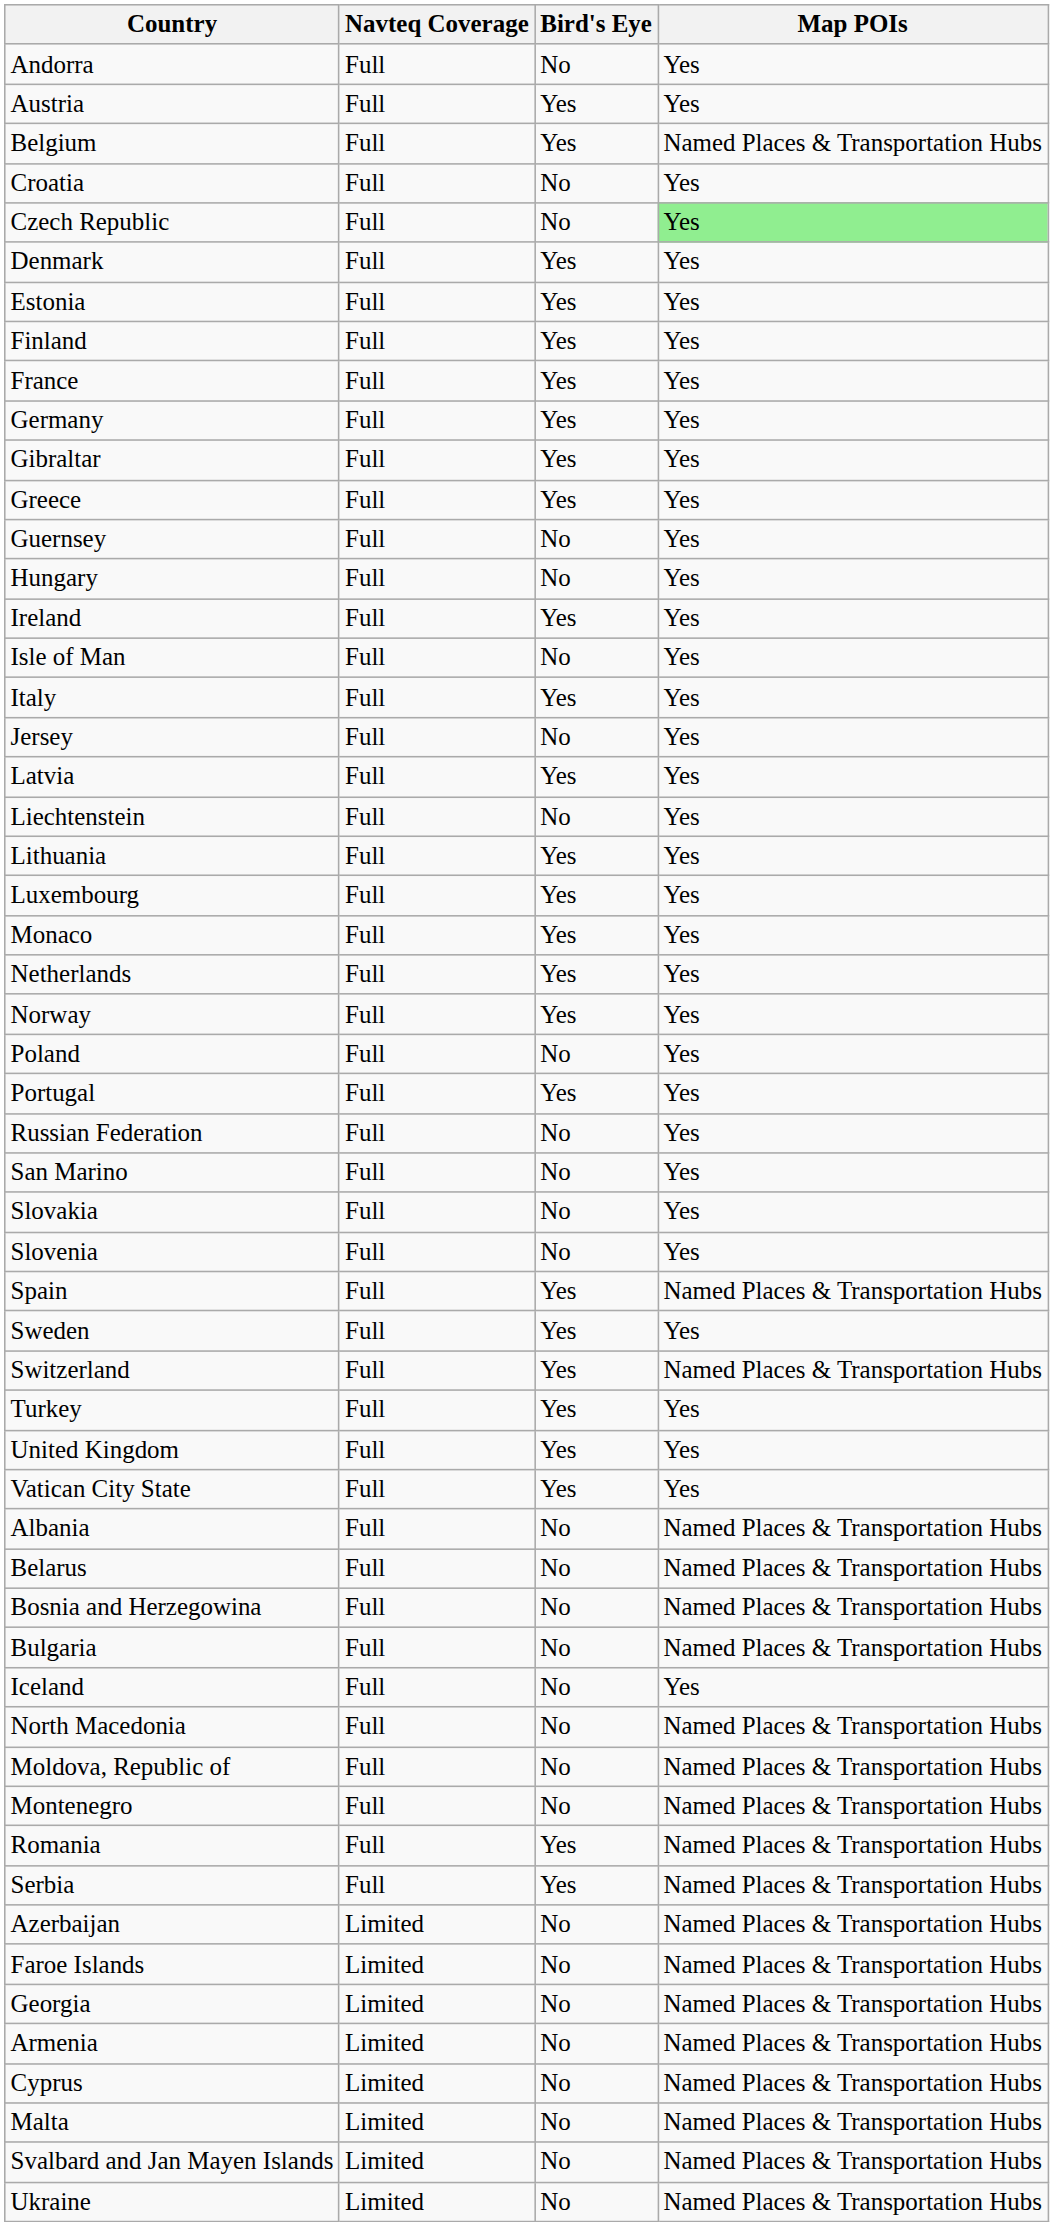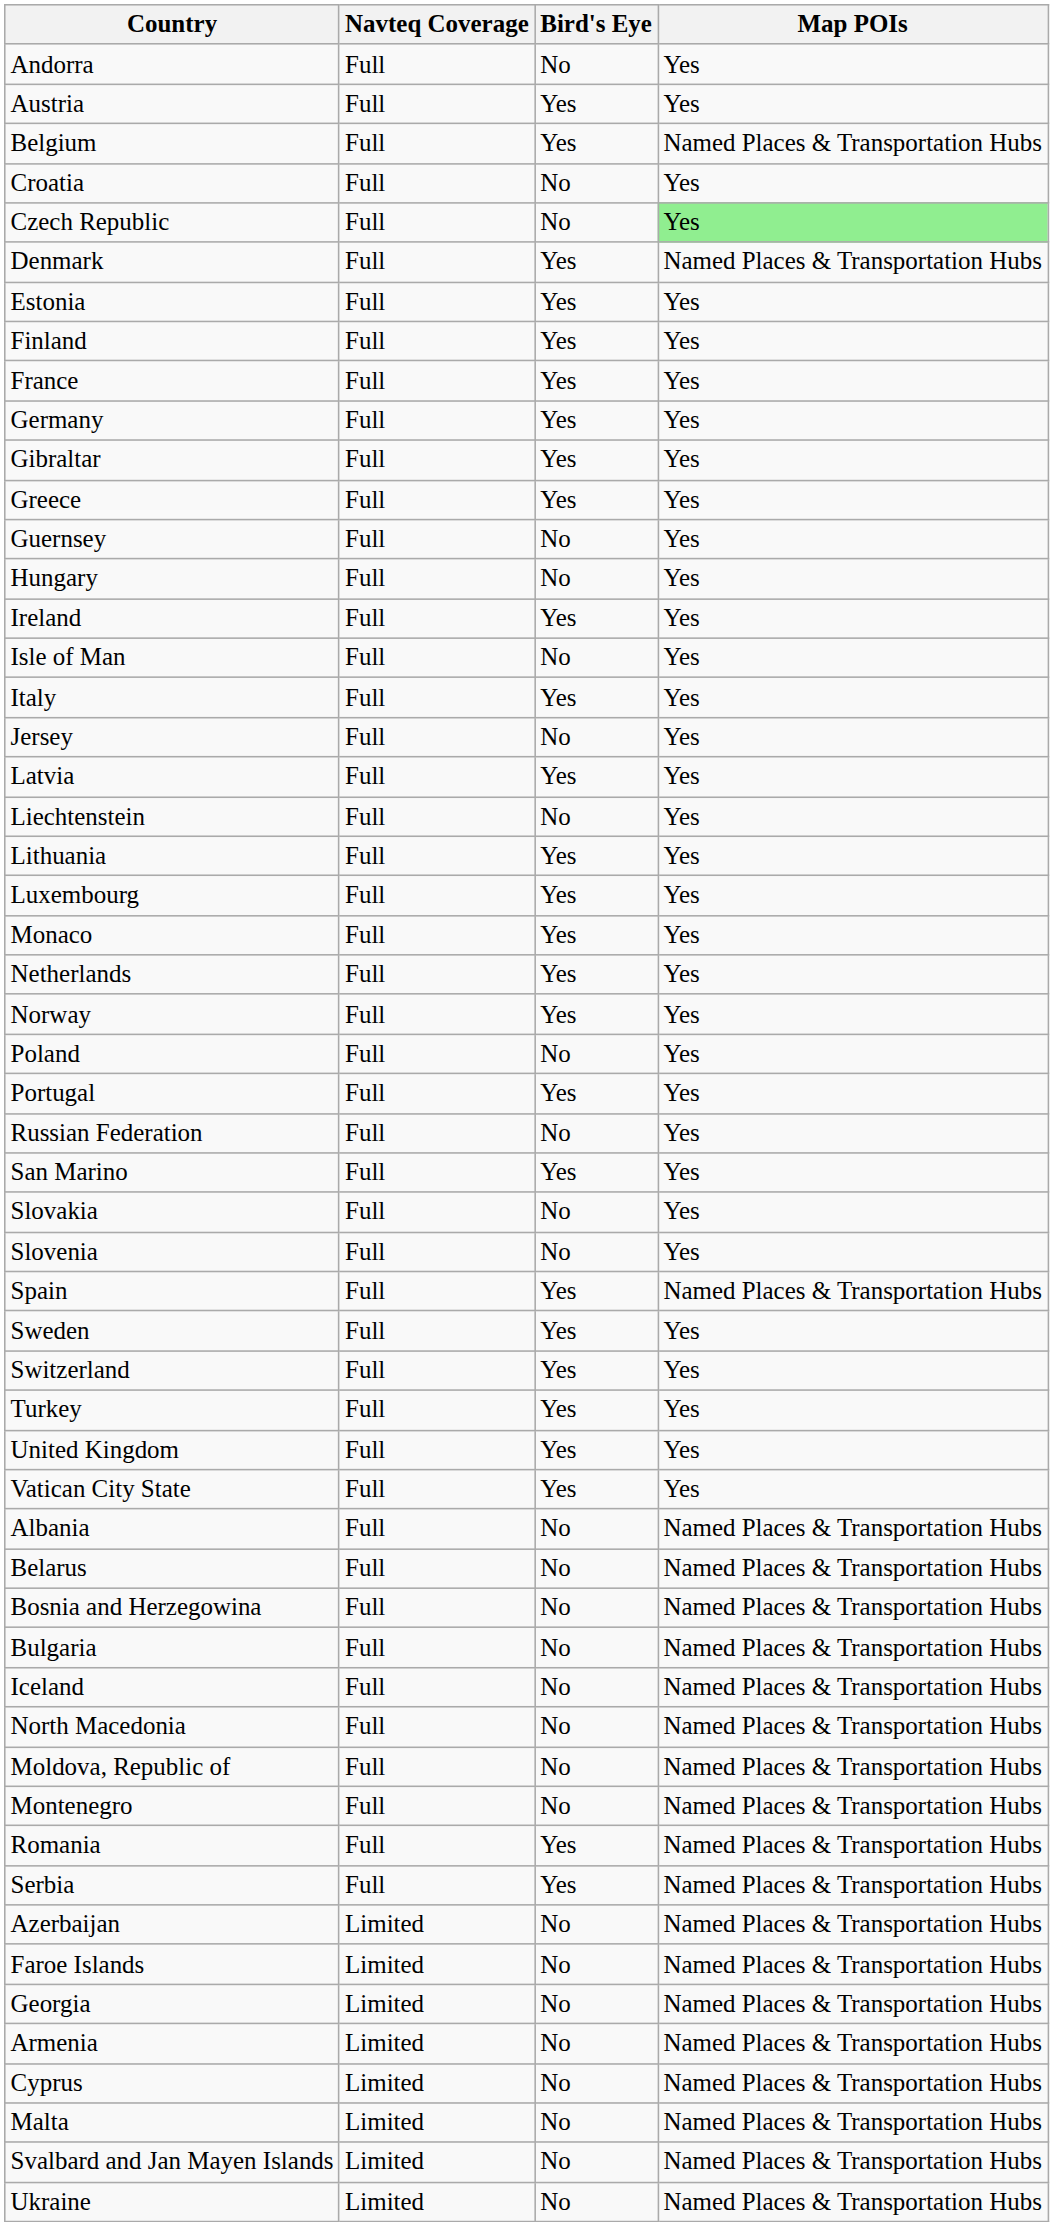Denmark | Map POIs: Yes -> Named Places & Transportation Hubs
San Marino | Bird's Eye: No -> Yes
Switzerland | Map POIs: Named Places & Transportation Hubs -> Yes
Iceland | Map POIs: Yes -> Named Places & Transportation Hubs
